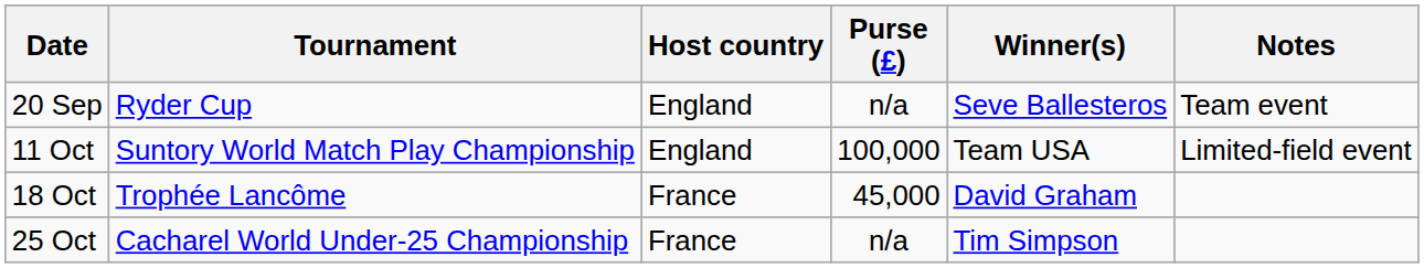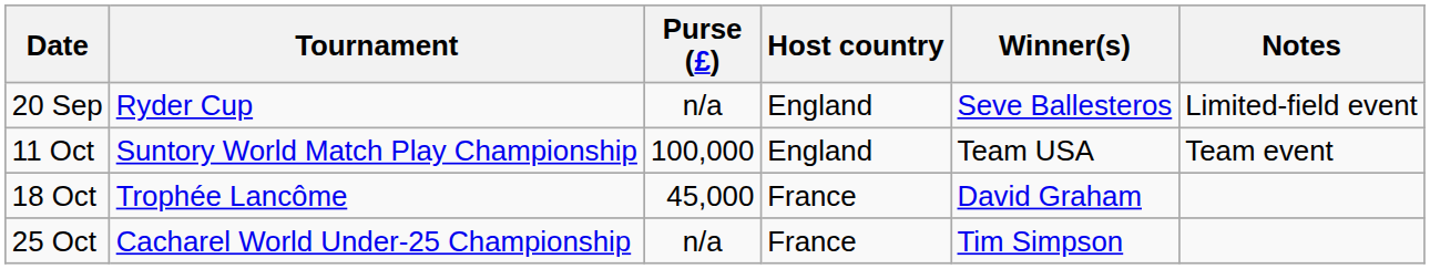columns swapped: Host country <-> Purse (£)
20 Sep | Notes: Team event -> Limited-field event
11 Oct | Notes: Limited-field event -> Team event
